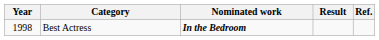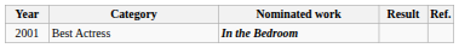Best Actress | Year: 1998 -> 2001
